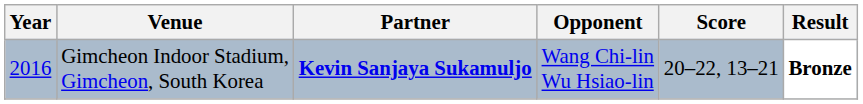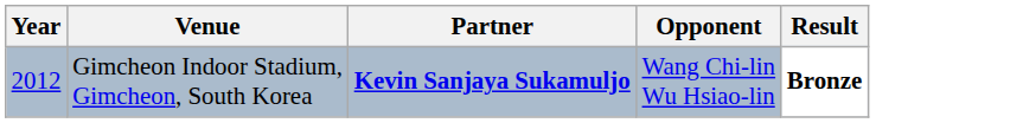- column: Score | 20–22, 13–21
Gimcheon Indoor Stadium, Gimcheon, South Korea | Year: 2016 -> 2012
